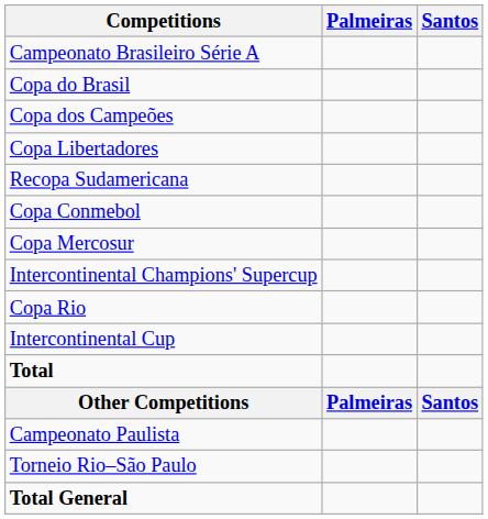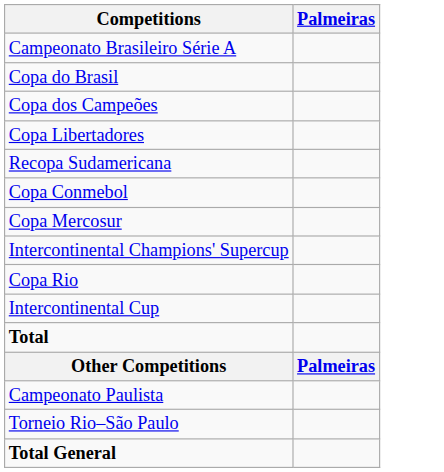- column: Santos | Santos
